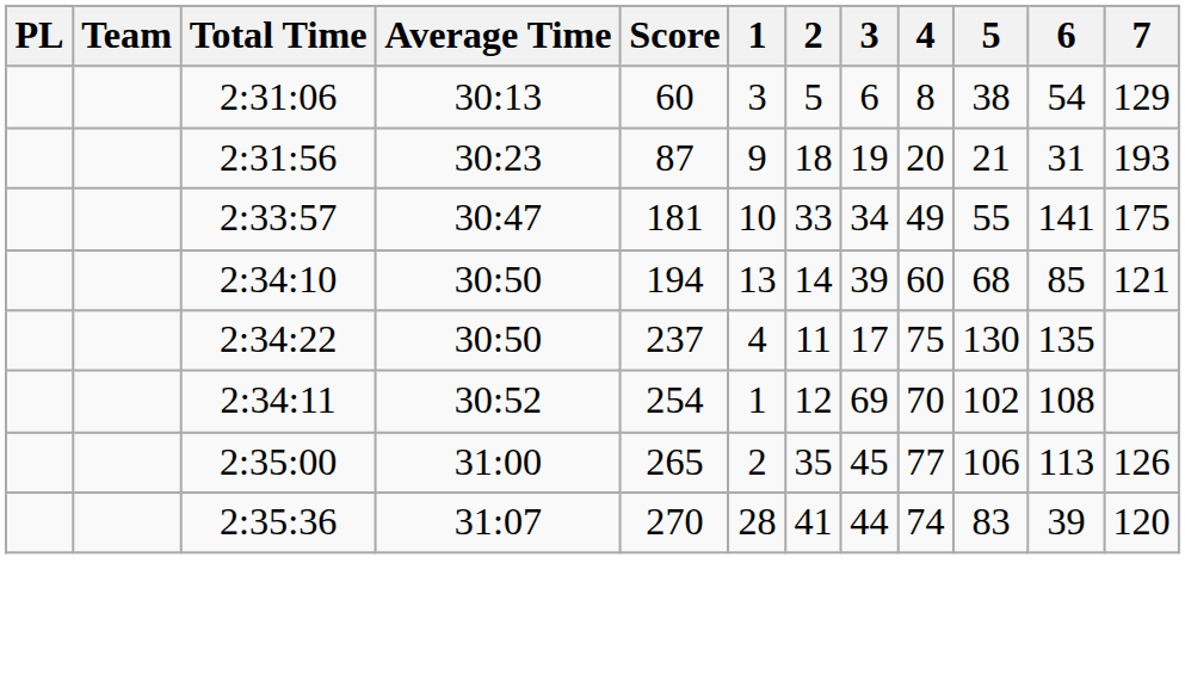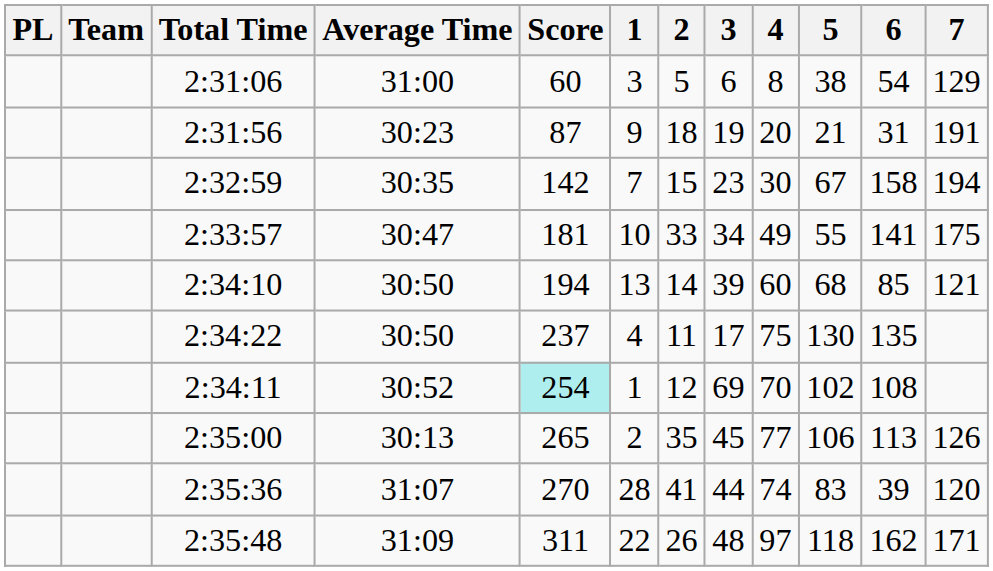2:31:06 | Average Time: 30:13 -> 31:00
2:31:56 | 7: 193 -> 191
+ row: 2:32:59 | 30:35 | 142 | 7 | 15 | 23 | 30 | 67 | 158 | 194
2:34:11 | Score: no background -> paleturquoise background
2:35:00 | Average Time: 31:00 -> 30:13
+ row: 2:35:48 | 31:09 | 311 | 22 | 26 | 48 | 97 | 118 | 162 | 171
